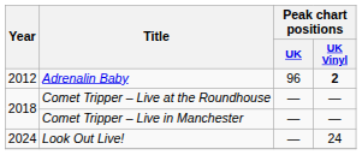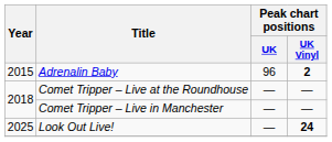Adrenalin Baby | Year: 2012 -> 2015
Look Out Live! | Year: 2024 -> 2025
Look Out Live! | Peak chart positions / UK Vinyl: normal -> bold
